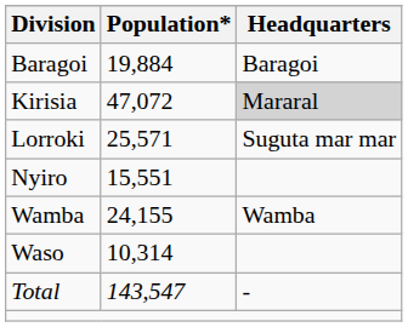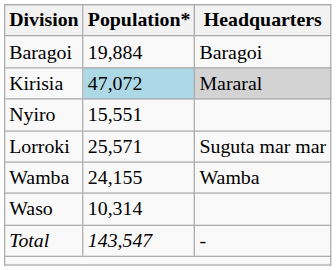Kirisia | Population*: no background -> lightblue background
rows swapped: Lorroki <-> Nyiro
